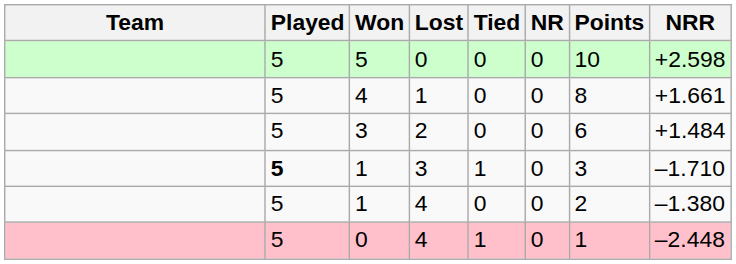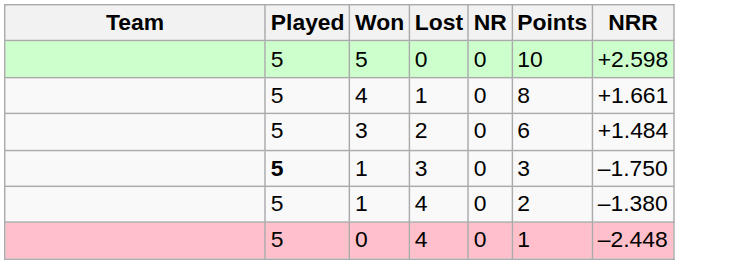- column: Tied | 0 | 0 | 0 | 1 | 0 | 1
1 / 3 | NRR: –1.710 -> –1.750
